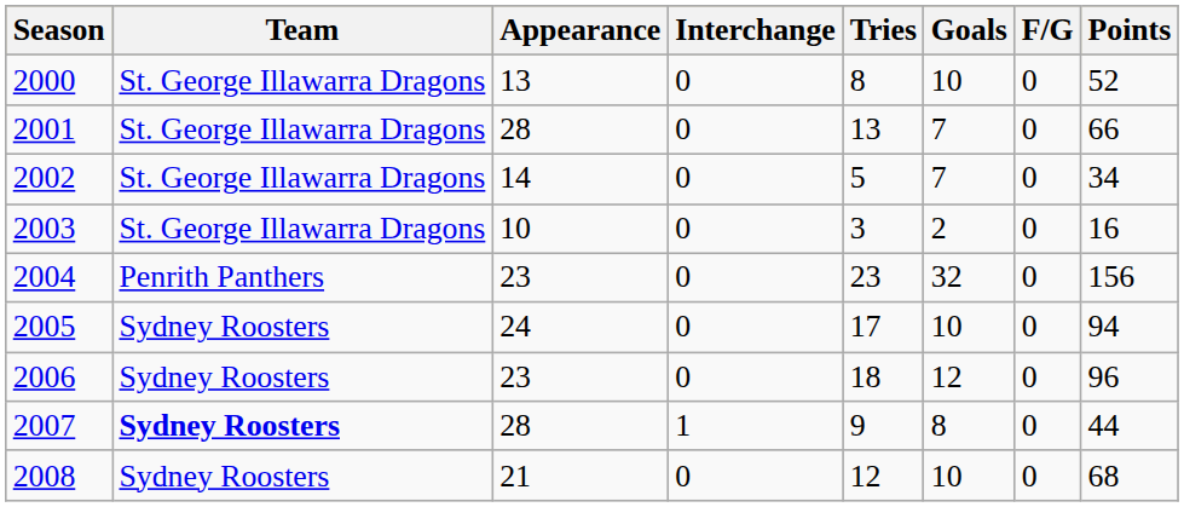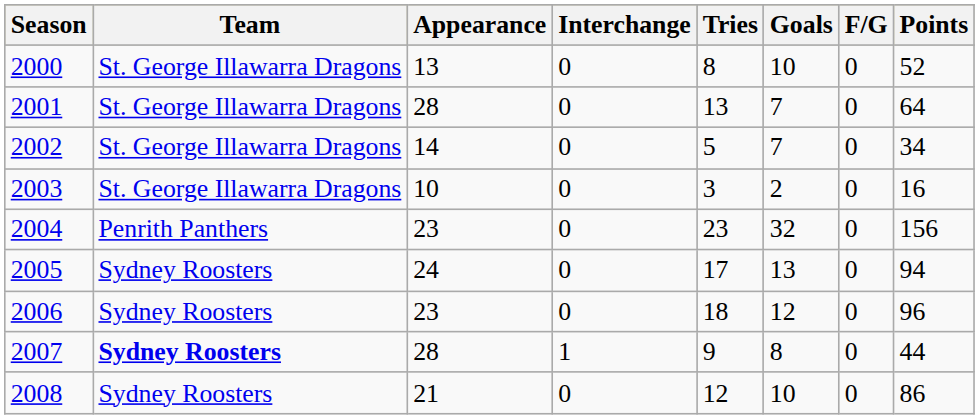2001 | Points: 66 -> 64
2005 | Goals: 10 -> 13
2008 | Points: 68 -> 86
